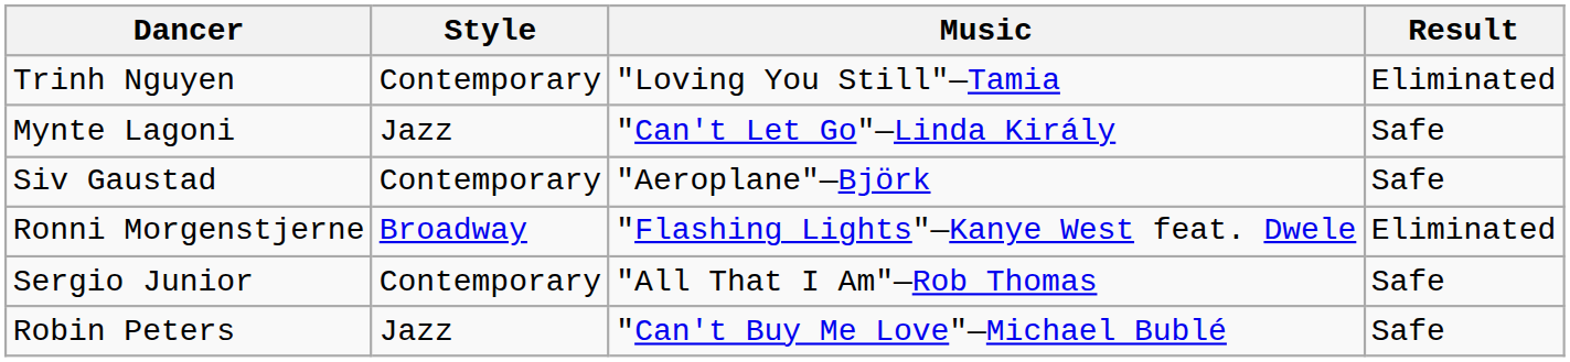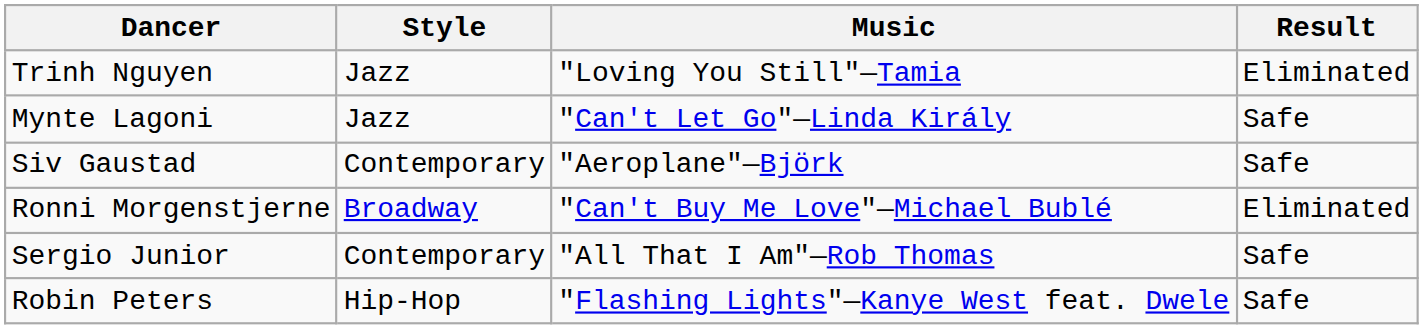Trinh Nguyen | Style: Contemporary -> Jazz
Ronni Morgenstjerne | Music: "Flashing Lights"—Kanye West feat. Dwele -> "Can't Buy Me Love"—Michael Bublé
Robin Peters | Style: Jazz -> Hip-Hop
Robin Peters | Music: "Can't Buy Me Love"—Michael Bublé -> "Flashing Lights"—Kanye West feat. Dwele
